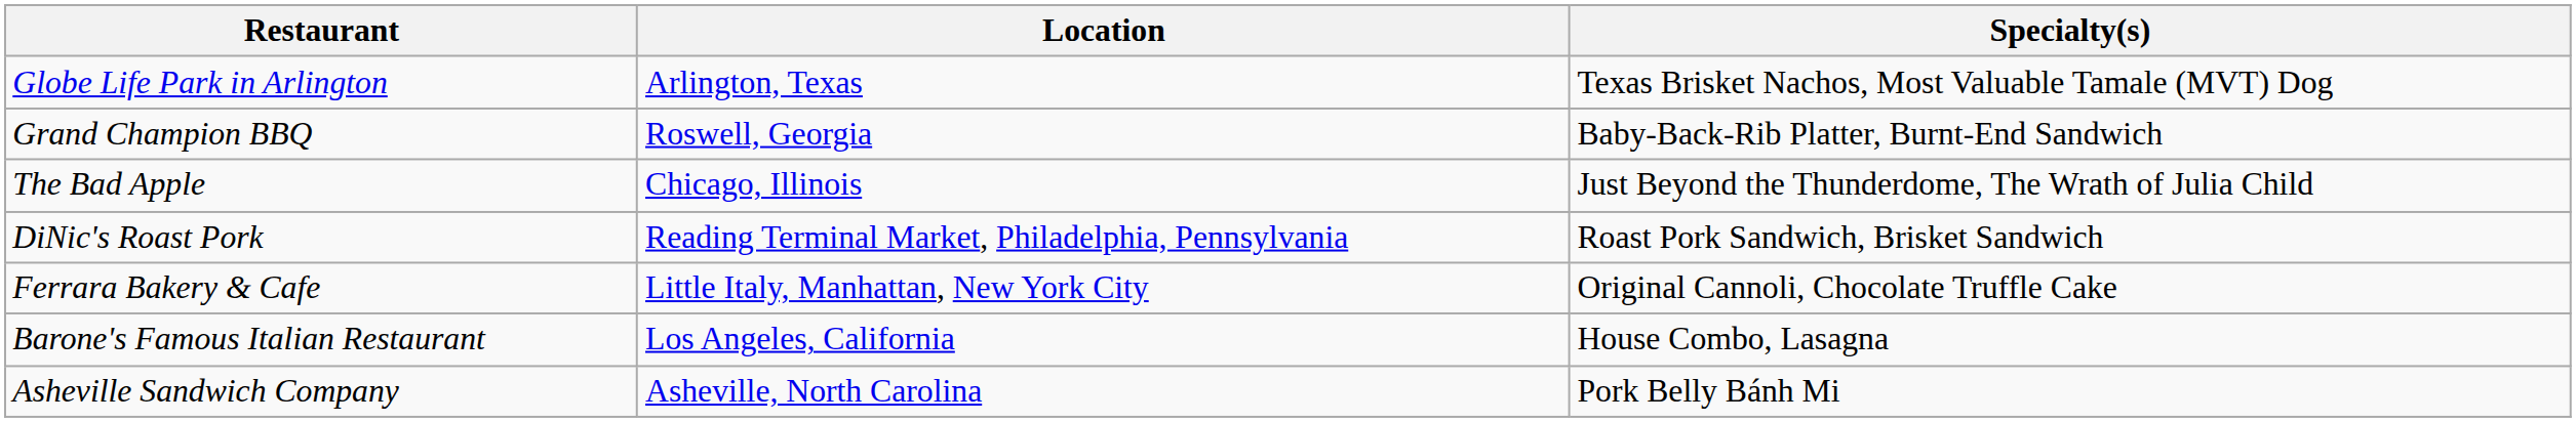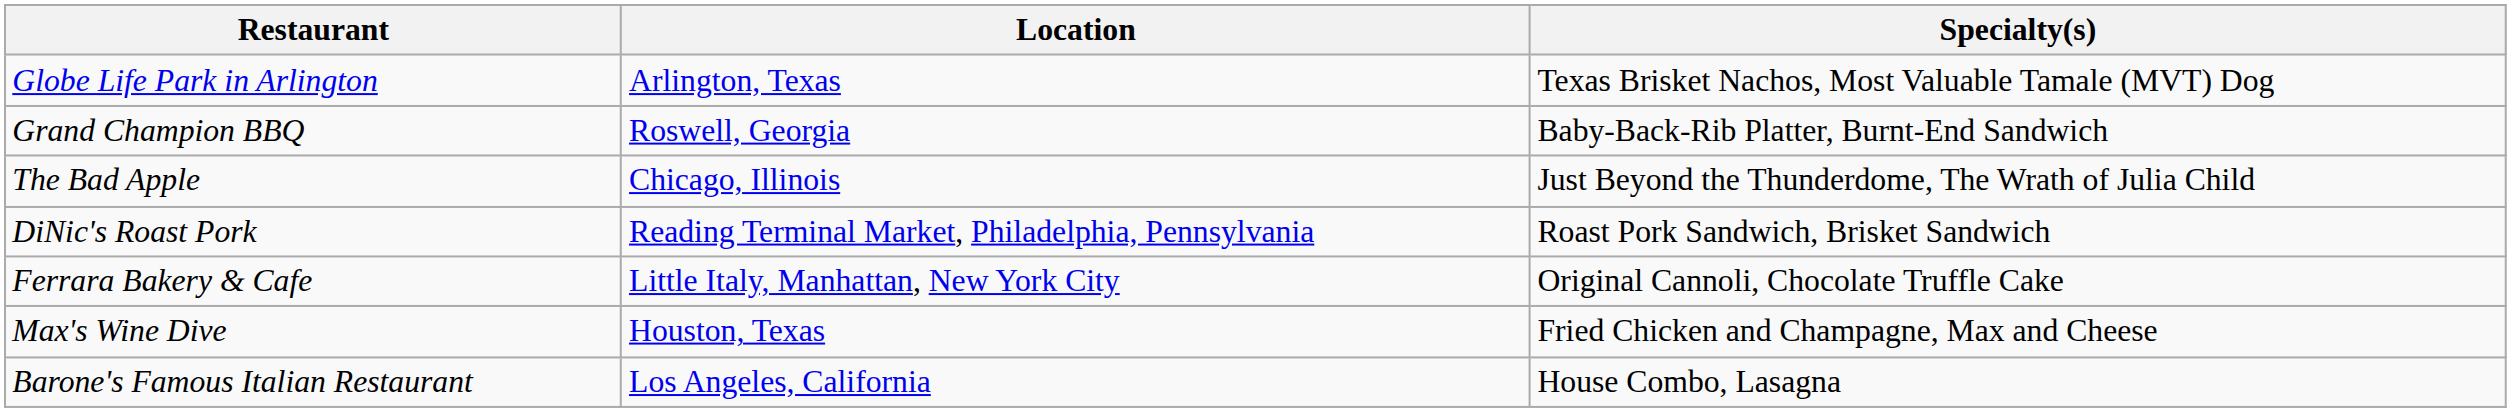+ row: Max's Wine Dive | Houston, Texas | Fried Chicken and Champagne, Max and Cheese
- row: Asheville Sandwich Company | Asheville, North Carolina | Pork Belly Bánh Mi
